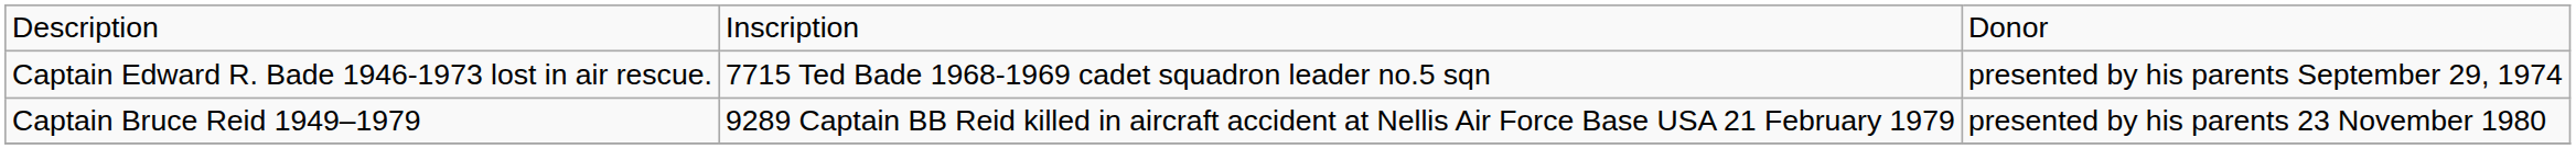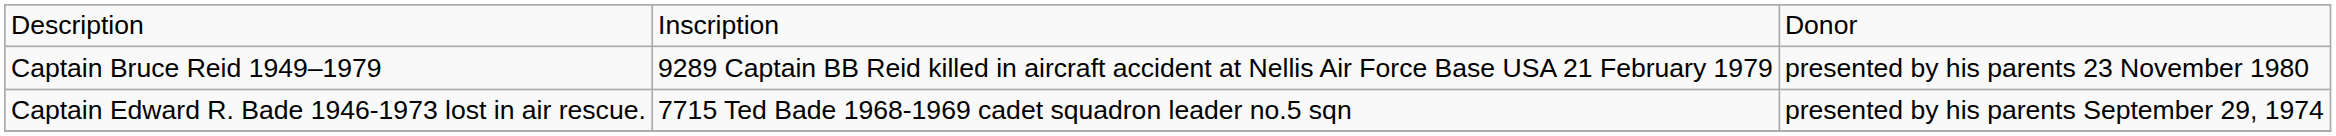rows swapped: Captain Edward R. Bade 1946-1973 lost in air rescue. <-> Captain Bruce Reid 1949–1979
